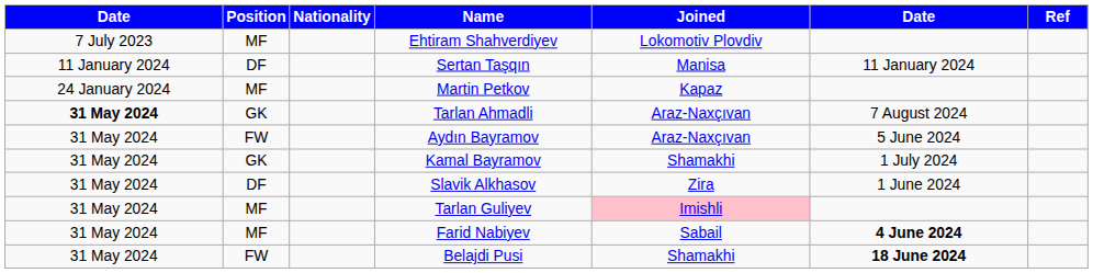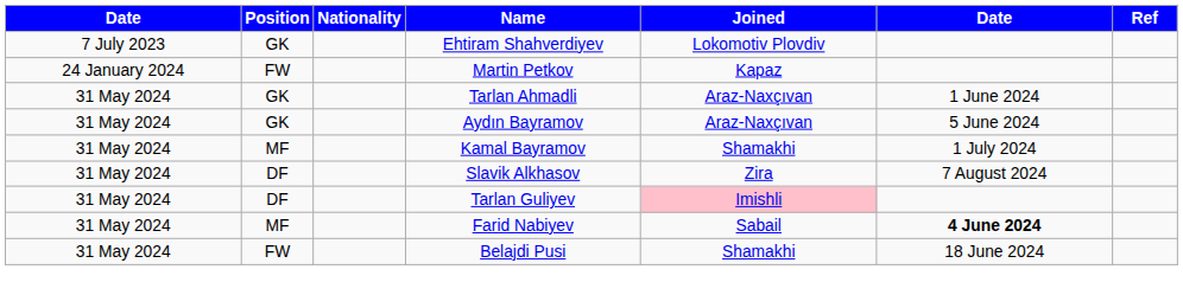Ehtiram Shahverdiyev | Position: MF -> GK
- row: 11 January 2024 | DF | Sertan Taşqın | Manisa | 11 January 2024
Martin Petkov | Position: MF -> FW
Tarlan Ahmadli | column 1: bold -> normal
Tarlan Ahmadli | column 6: 7 August 2024 -> 1 June 2024
Aydın Bayramov | Position: FW -> GK
Kamal Bayramov | Position: GK -> MF
Slavik Alkhasov | column 6: 1 June 2024 -> 7 August 2024
Tarlan Guliyev | Position: MF -> DF
Belajdi Pusi | column 6: bold -> normal
